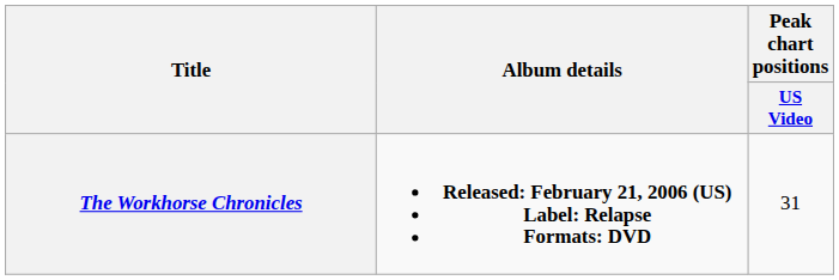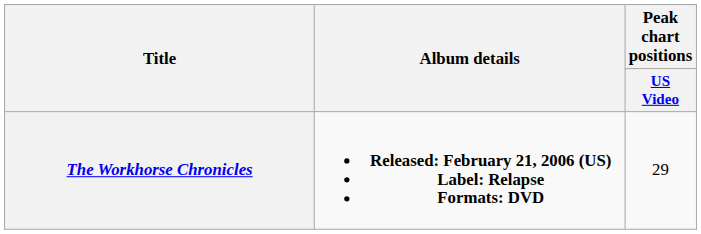The Workhorse Chronicles | Peak chart positions / US Video: 31 -> 29
